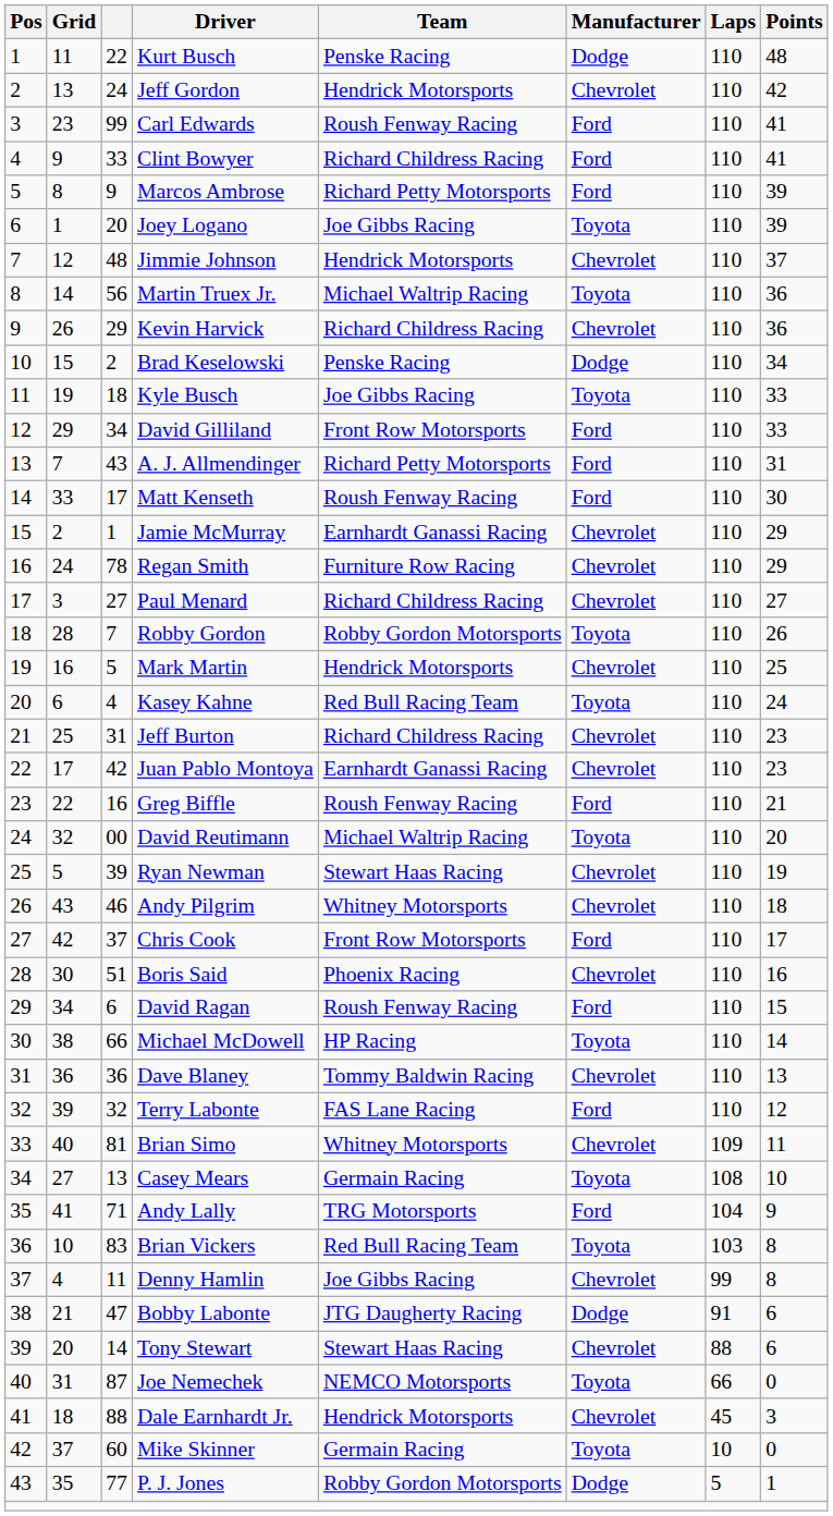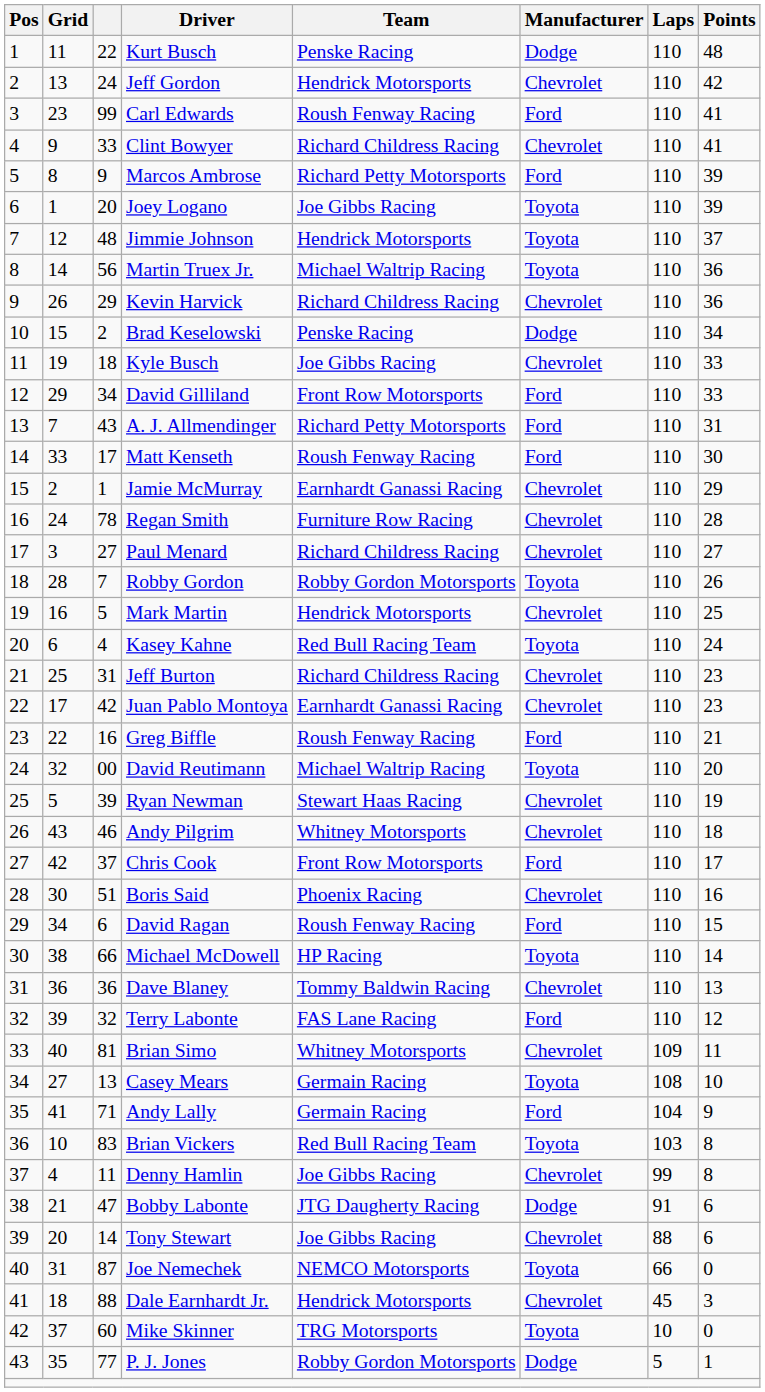Clint Bowyer | Manufacturer: Ford -> Chevrolet
Jimmie Johnson | Manufacturer: Chevrolet -> Toyota
Kyle Busch | Manufacturer: Toyota -> Chevrolet
Regan Smith | Points: 29 -> 28
Andy Lally | Team: TRG Motorsports -> Germain Racing
Tony Stewart | Team: Stewart Haas Racing -> Joe Gibbs Racing
Mike Skinner | Team: Germain Racing -> TRG Motorsports
